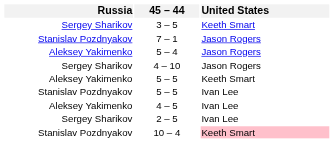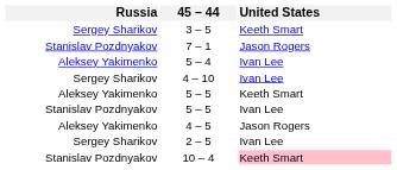5 – 4 | United States: Jason Rogers -> Ivan Lee
4 – 10 | United States: Jason Rogers -> Ivan Lee
4 – 5 | United States: Ivan Lee -> Jason Rogers
